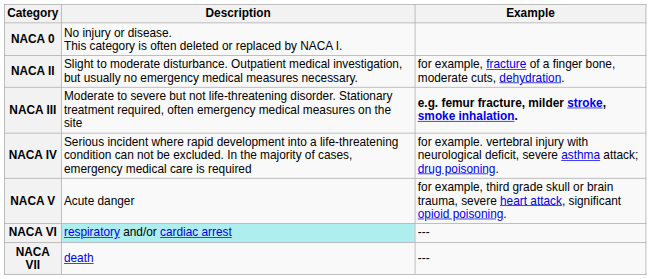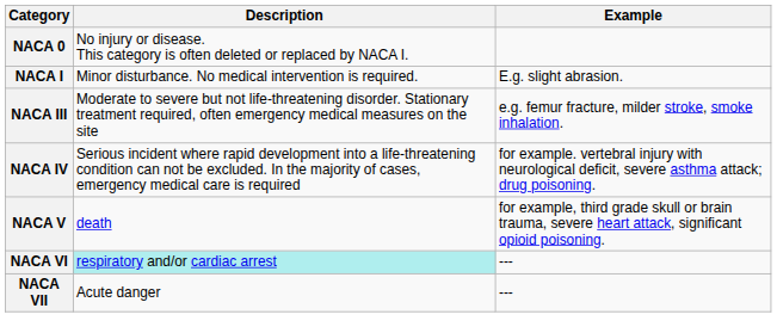+ row: NACA I | Minor disturbance. No medical intervention is required. | E.g. slight abrasion.
- row: NACA II | Slight to moderate disturbance. Outpatient medical investigation, but usually no emergency medical measures necessary. | for example, fracture of a finger bone, moderate cuts, dehydration.
NACA III | Example: bold -> normal
NACA V | Description: Acute danger -> death
NACA VII | Description: death -> Acute danger
